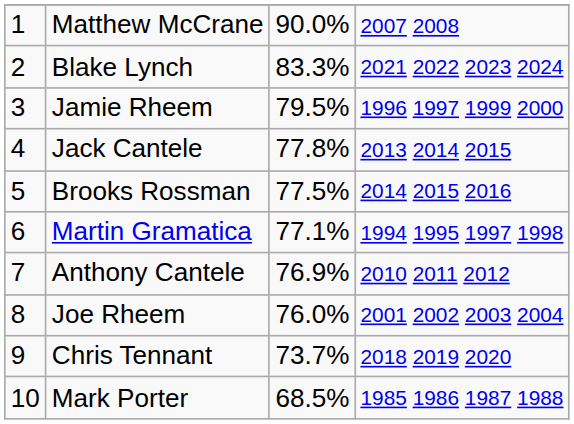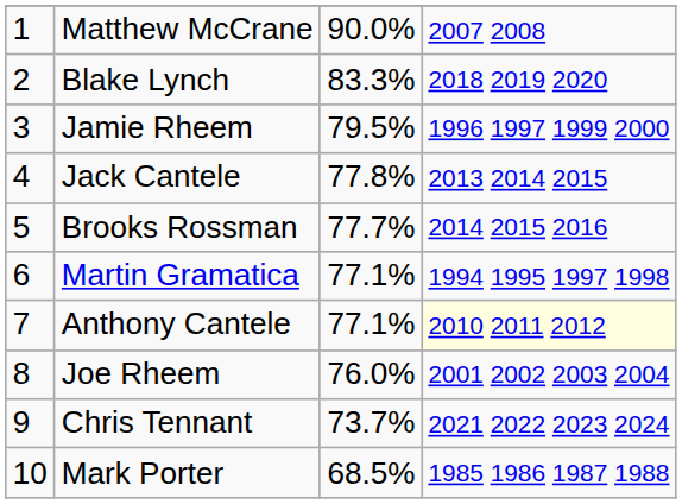Blake Lynch | column 4: 2021 2022 2023 2024 -> 2018 2019 2020
Brooks Rossman | column 3: 77.5% -> 77.7%
Anthony Cantele | column 3: 76.9% -> 77.1%
Anthony Cantele | column 4: no background -> lightyellow background
Chris Tennant | column 4: 2018 2019 2020 -> 2021 2022 2023 2024
